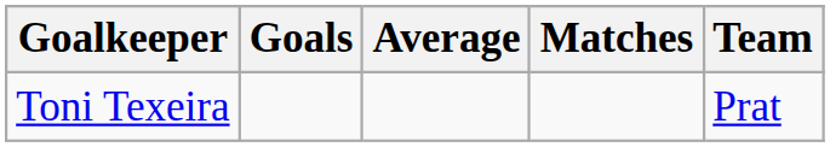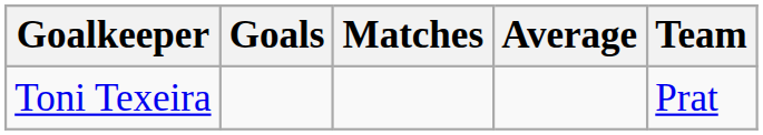columns swapped: Matches <-> Average
